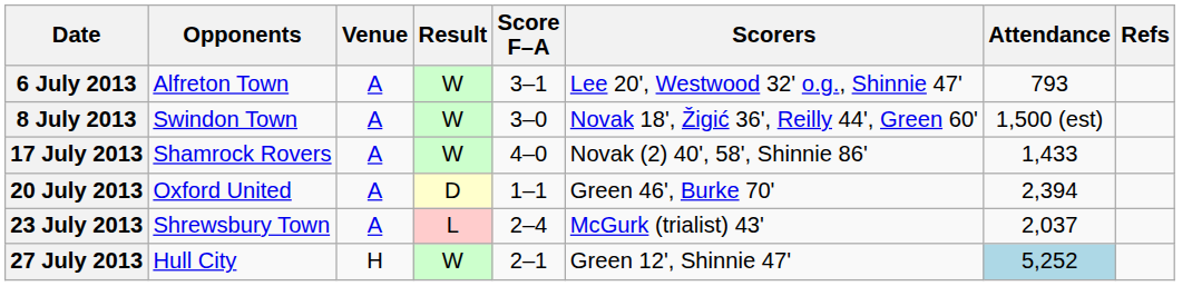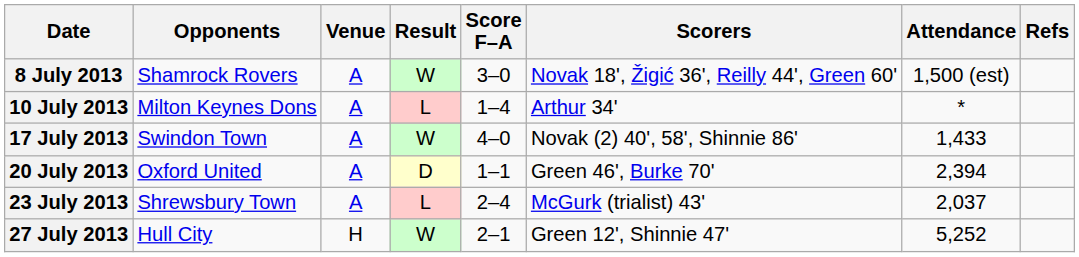- row: 6 July 2013 | Alfreton Town | A | W | 3–1 | Lee 20', Westwood 32' o.g., Shinnie 47' | 793
8 July 2013 | Opponents: Swindon Town -> Shamrock Rovers
+ row: 10 July 2013 | Milton Keynes Dons | A | L | 1–4 | Arthur 34' | *
17 July 2013 | Opponents: Shamrock Rovers -> Swindon Town
27 July 2013 | Attendance: lightblue background -> no background
